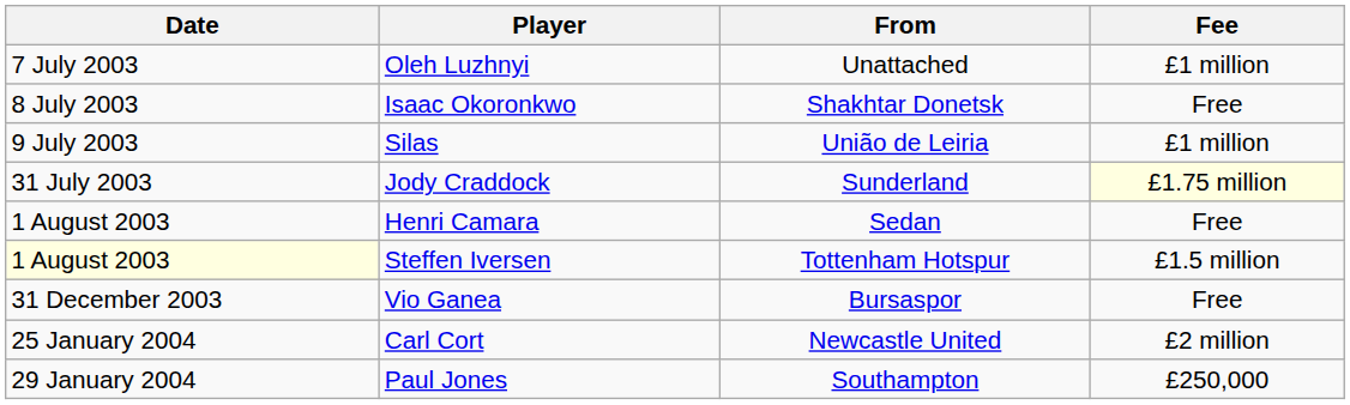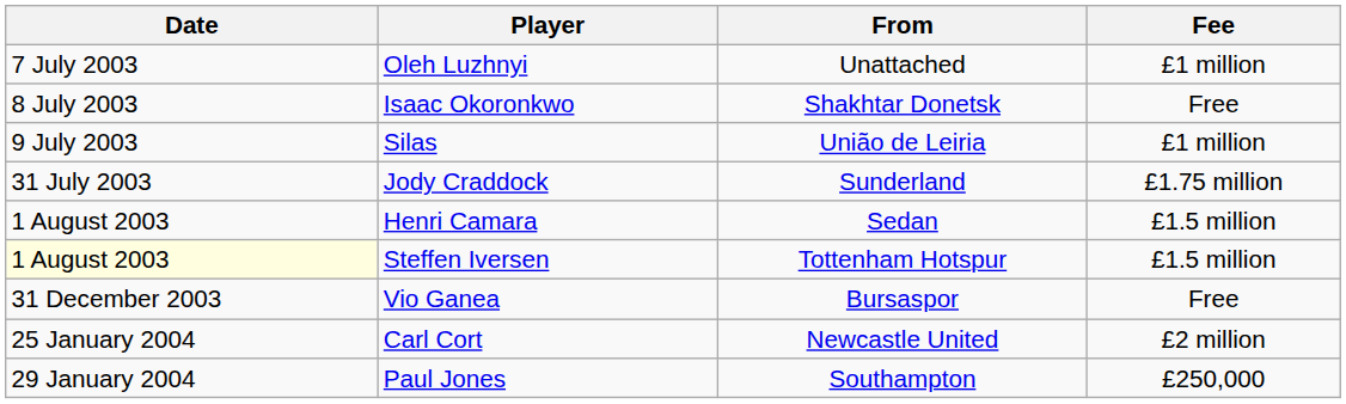Jody Craddock | Fee: lightyellow background -> no background
Henri Camara | Fee: Free -> £1.5 million
